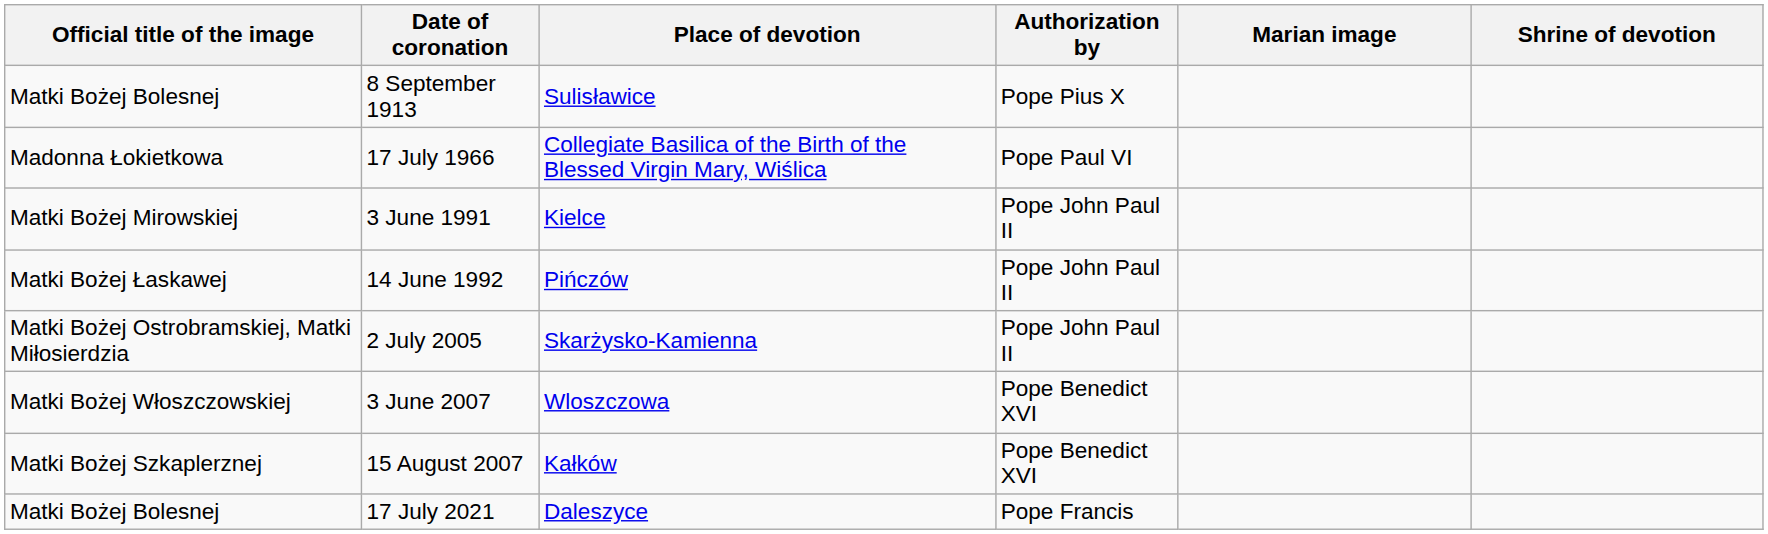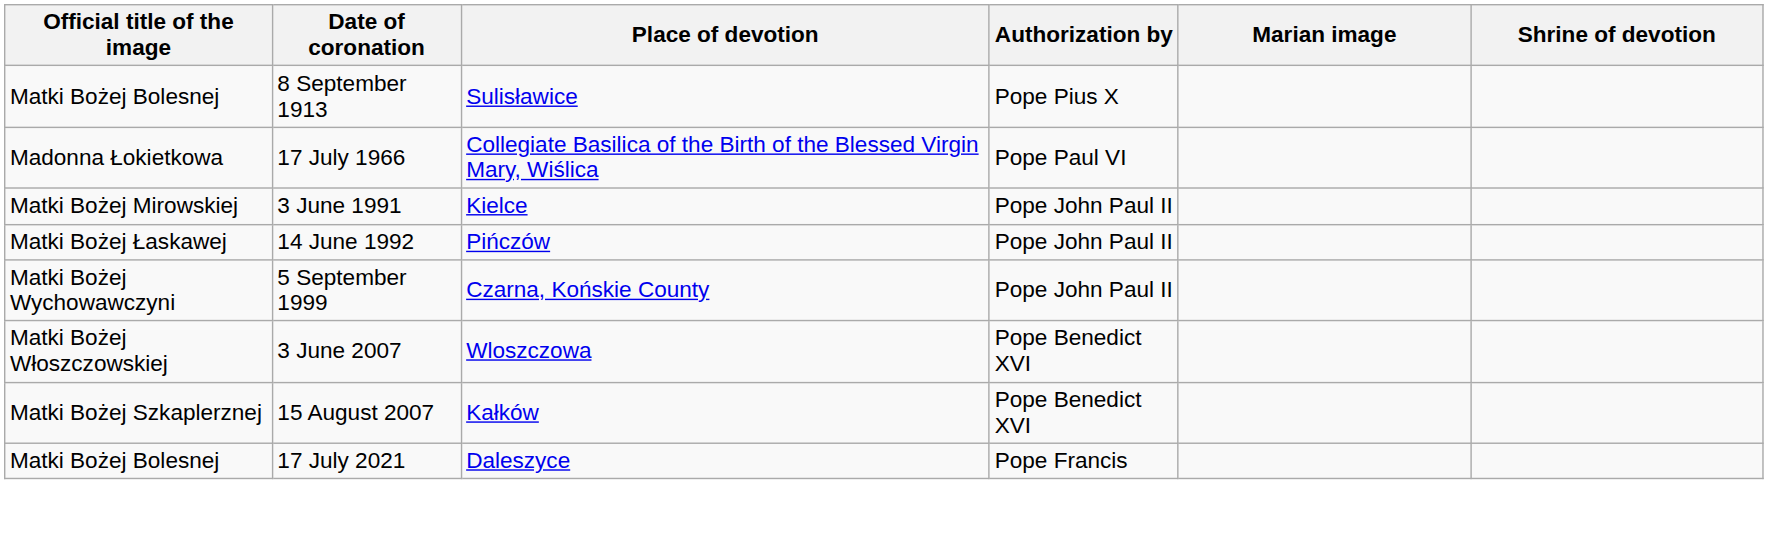+ row: Matki Bożej Wychowawczyni | 5 September 1999 | Czarna, Końskie County | Pope John Paul II
- row: Matki Bożej Ostrobramskiej, Matki Miłosierdzia | 2 July 2005 | Skarżysko-Kamienna | Pope John Paul II
